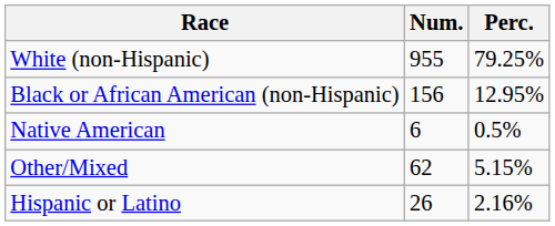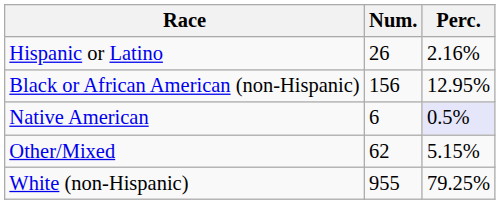rows swapped: White (non-Hispanic) <-> Hispanic or Latino
Native American | Perc.: no background -> lavender background
